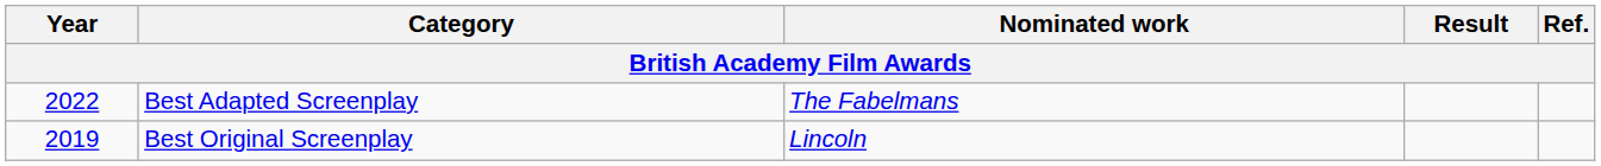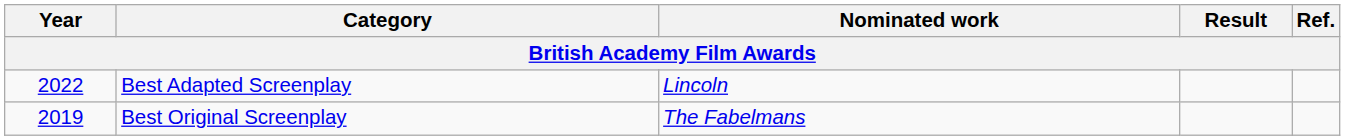Best Adapted Screenplay | Nominated work: The Fabelmans -> Lincoln
Best Original Screenplay | Nominated work: Lincoln -> The Fabelmans
